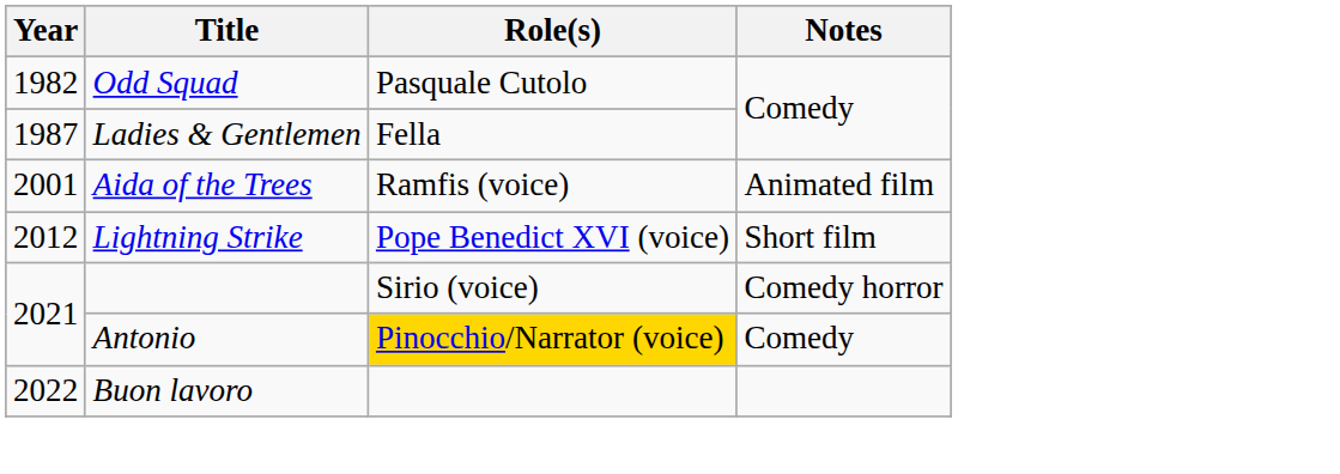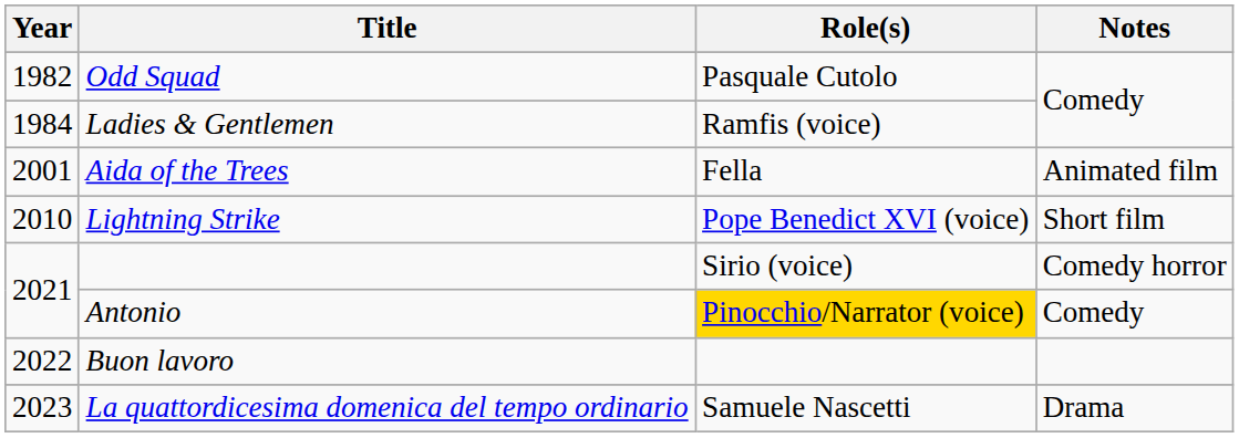Ladies & Gentlemen | Year: 1987 -> 1984
Ladies & Gentlemen | Role(s): Fella -> Ramfis (voice)
Aida of the Trees | Role(s): Ramfis (voice) -> Fella
Lightning Strike | Year: 2012 -> 2010
+ row: 2023 | La quattordicesima domenica del tempo ordinario | Samuele Nascetti | Drama
